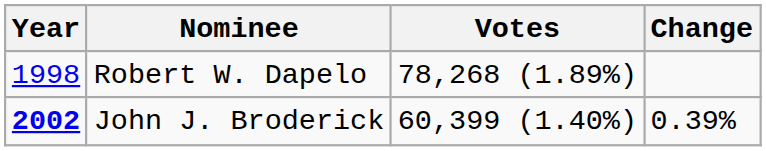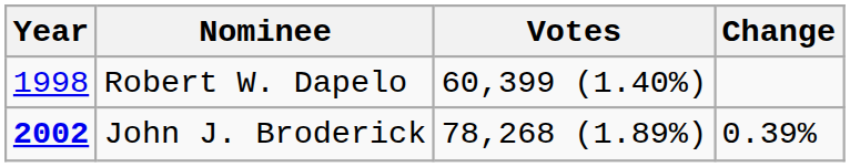Robert W. Dapelo | Votes: 78,268 (1.89%) -> 60,399 (1.40%)
John J. Broderick | Votes: 60,399 (1.40%) -> 78,268 (1.89%)
